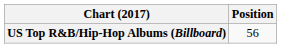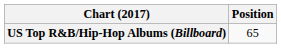US Top R&B/Hip-Hop Albums (Billboard) | Position: 56 -> 65
